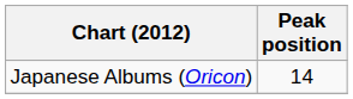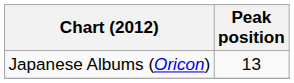Japanese Albums (Oricon) | Peak position: 14 -> 13
